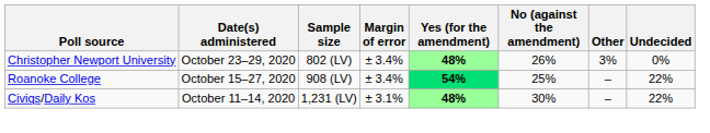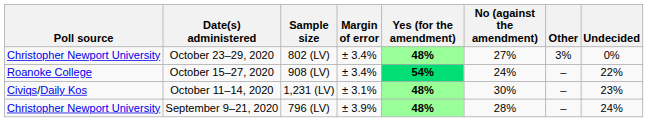October 23–29, 2020 | No (against the amendment): 26% -> 27%
October 15–27, 2020 | No (against the amendment): 25% -> 24%
October 11–14, 2020 | Undecided: 22% -> 23%
+ row: Christopher Newport University | September 9–21, 2020 | 796 (LV) | ± 3.9% | 48% | 28% | – | 24%
